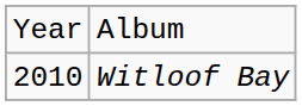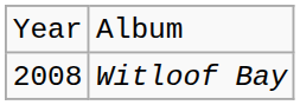Witloof Bay | column 1: 2010 -> 2008
